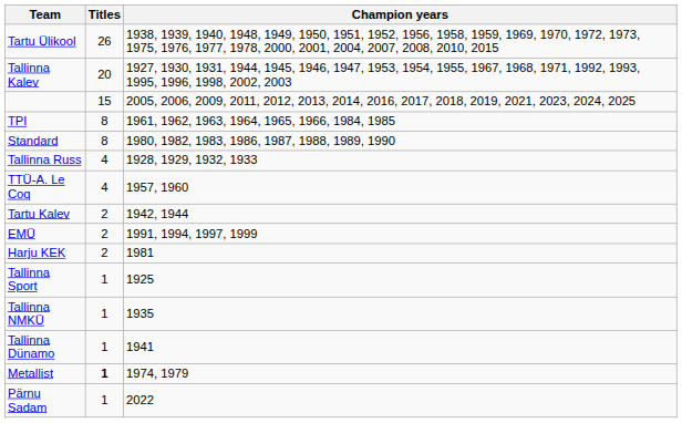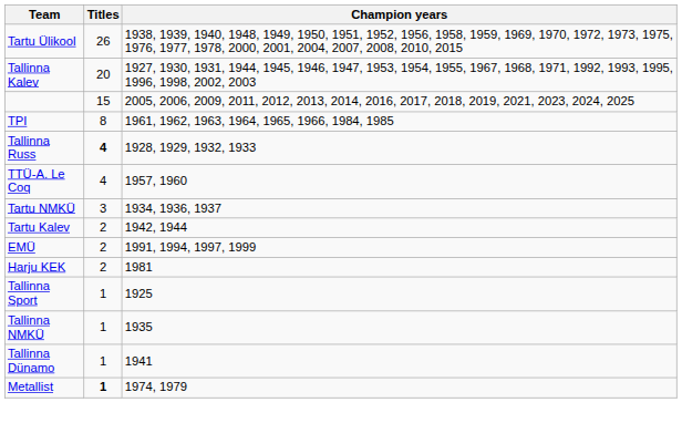- row: Standard | 8 | 1980, 1982, 1983, 1986, 1987, 1988, 1989, 1990
Tallinna Russ | Titles: normal -> bold
+ row: Tartu NMKÜ | 3 | 1934, 1936, 1937
- row: Pärnu Sadam | 1 | 2022
